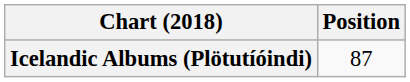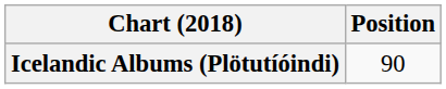Icelandic Albums (Plötutíóindi) | Position: 87 -> 90
